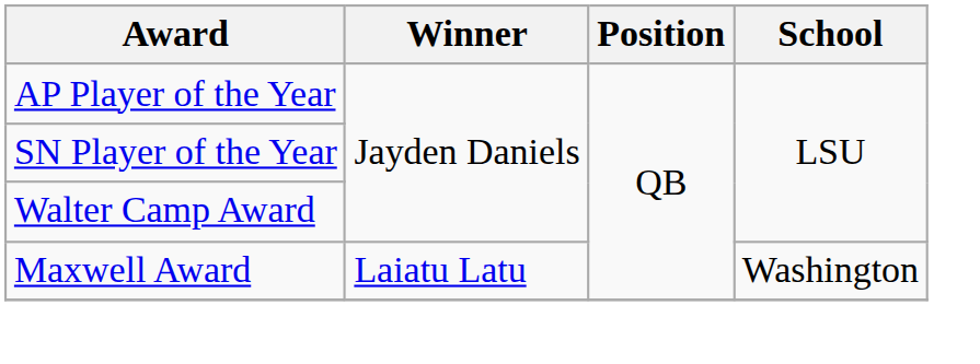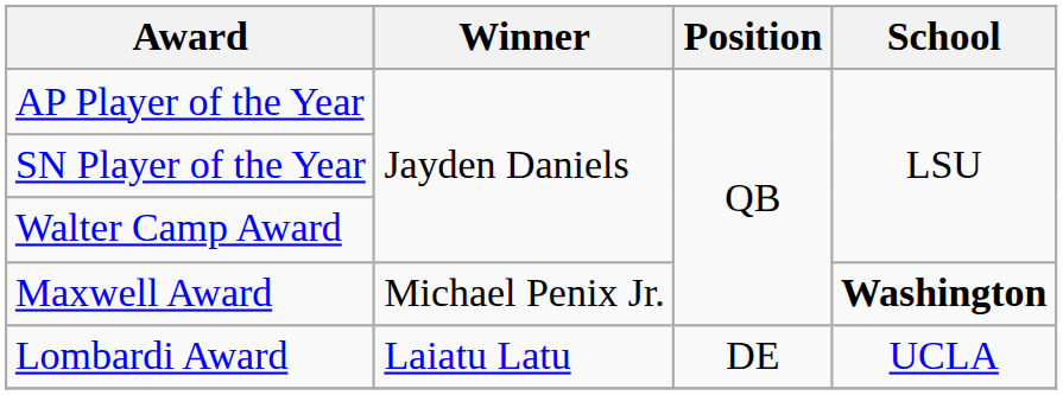Maxwell Award | Winner: Laiatu Latu -> Michael Penix Jr.
Maxwell Award | School: normal -> bold
+ row: Lombardi Award | Laiatu Latu | DE | UCLA
